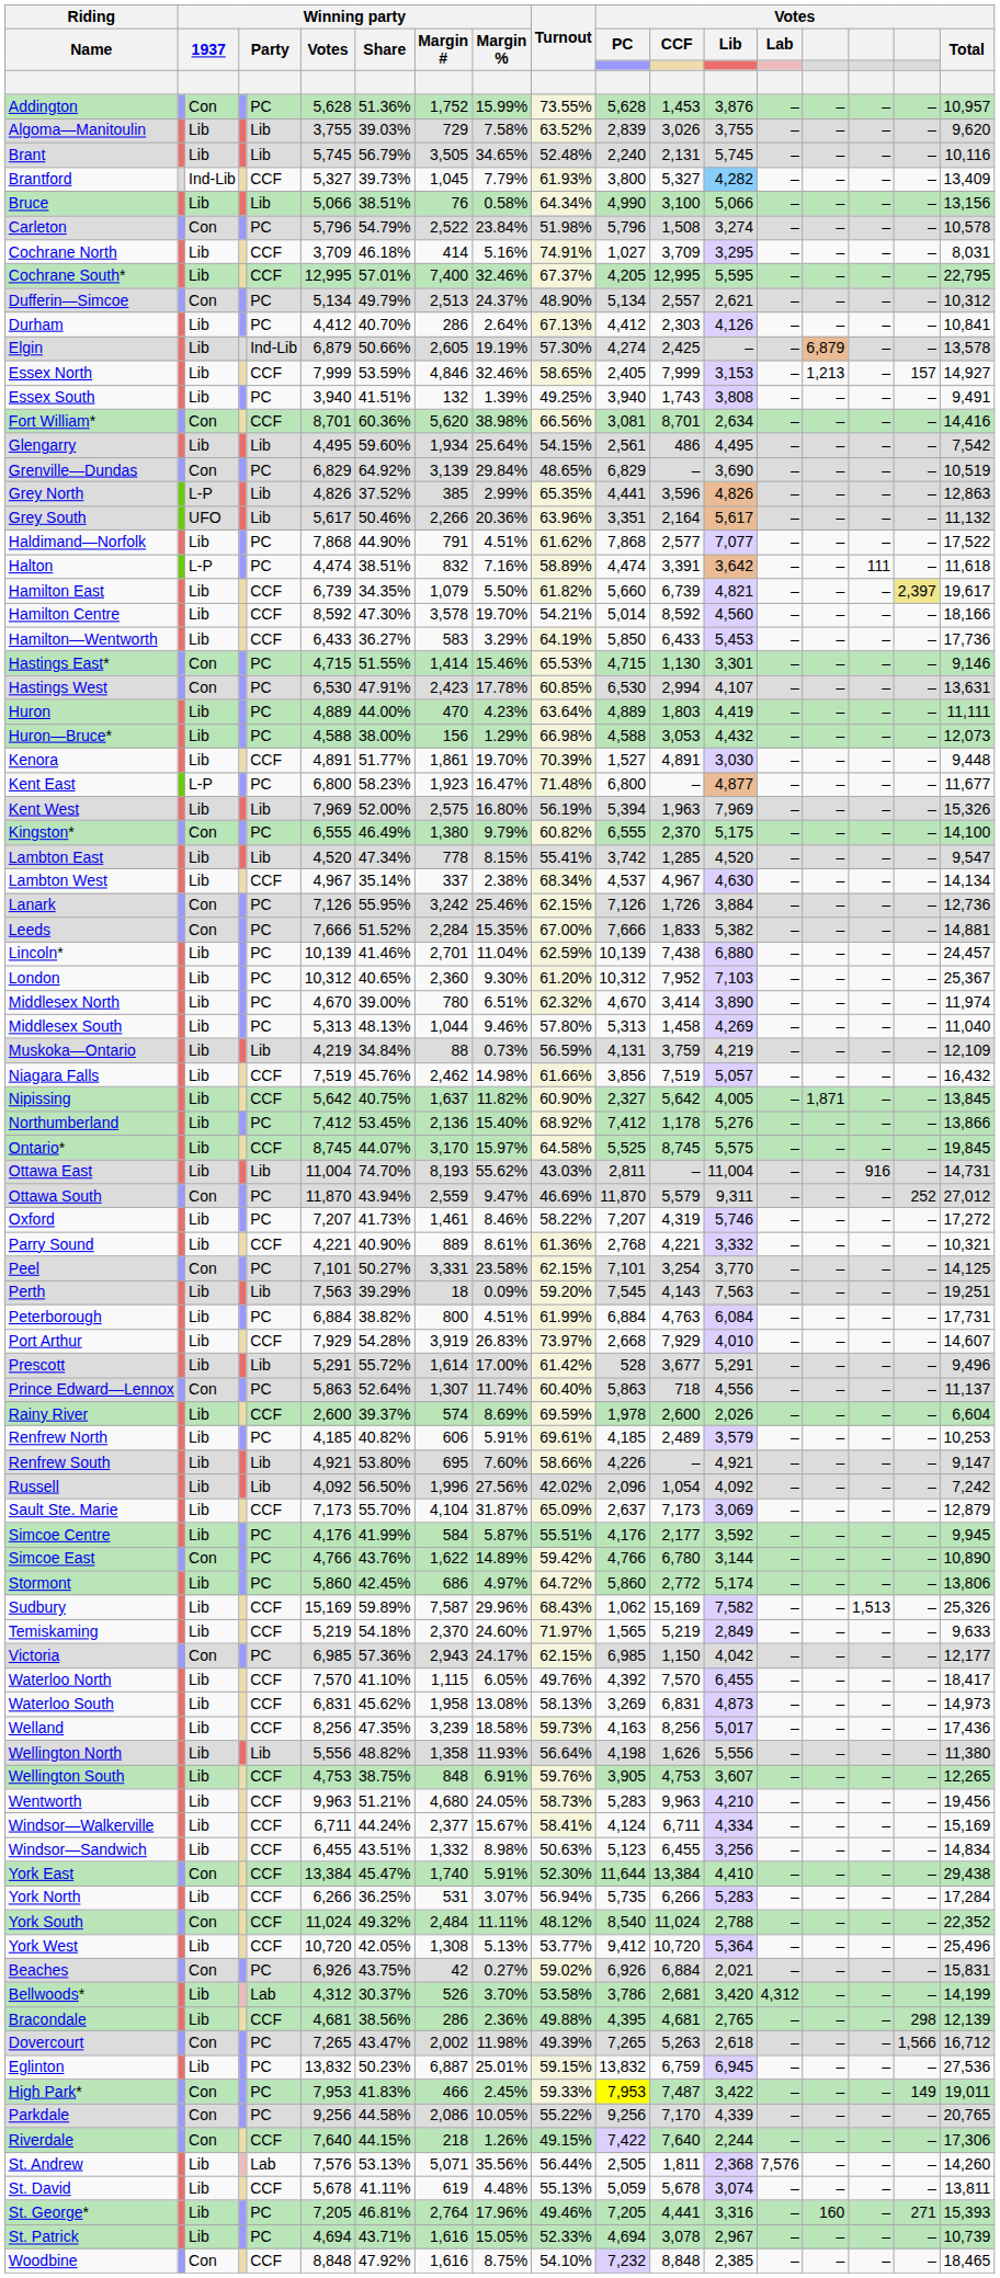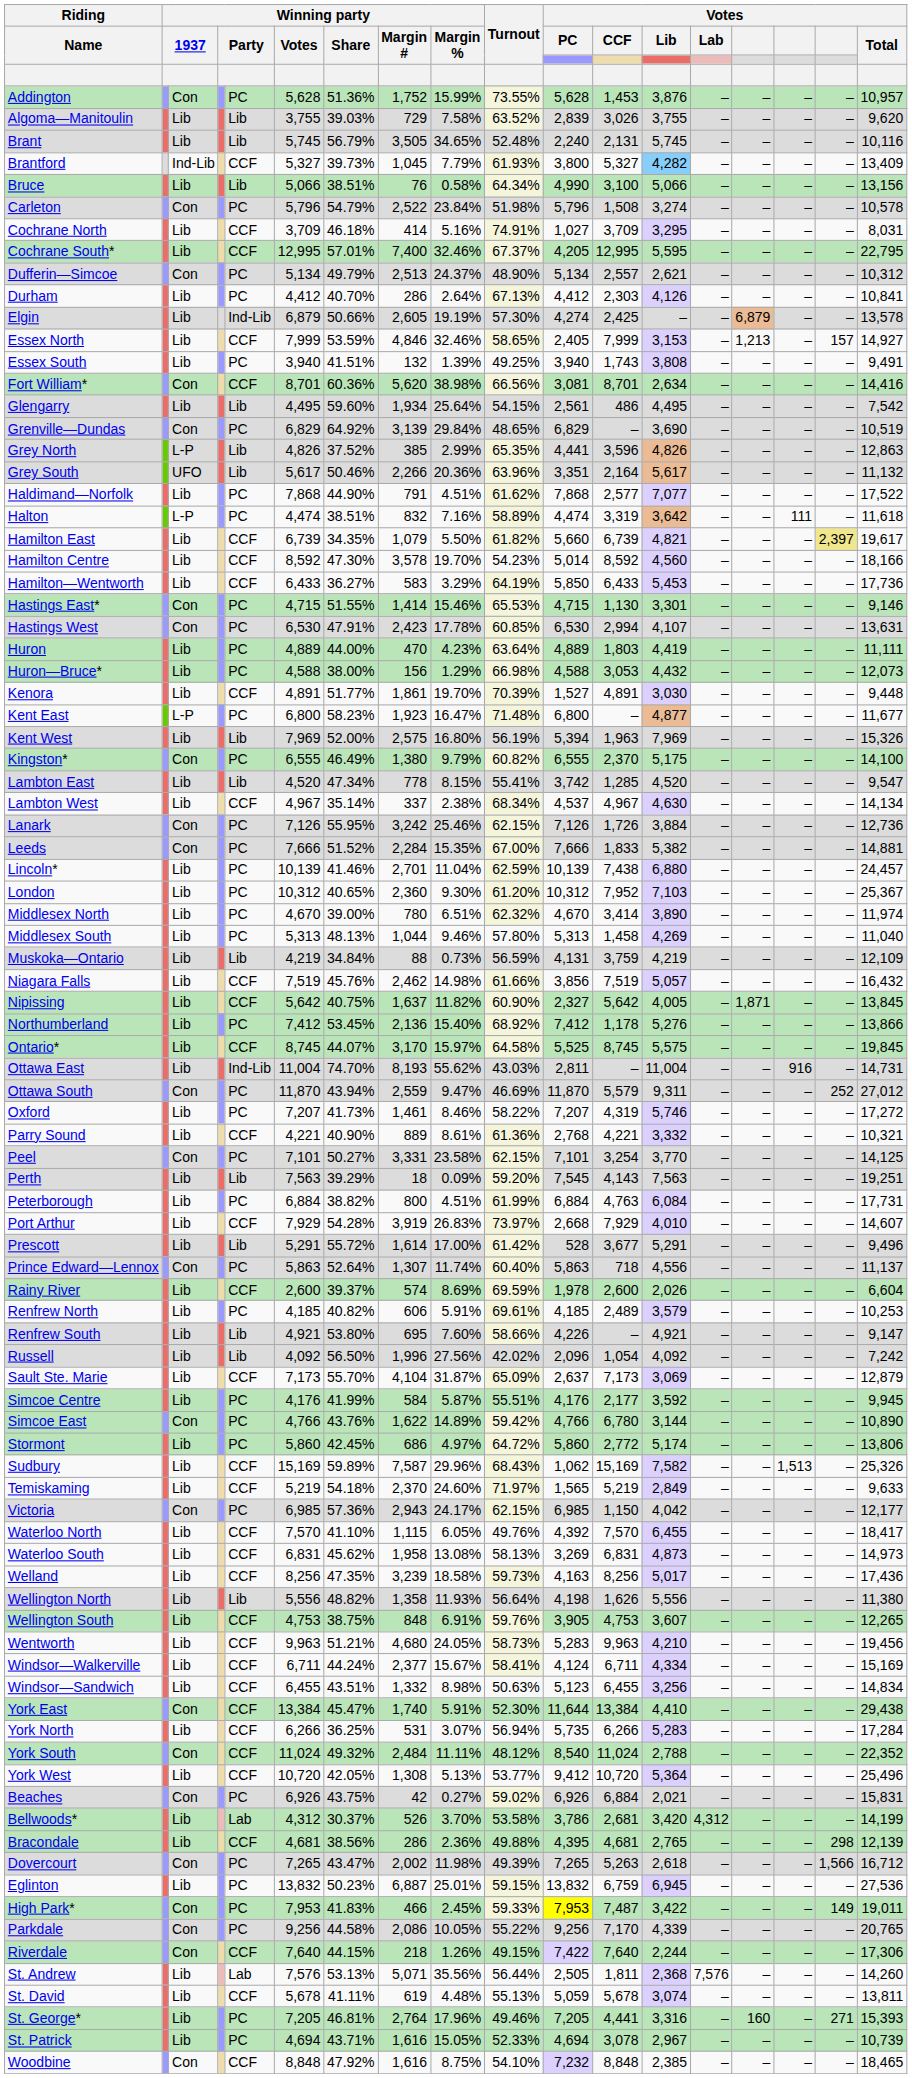Halton | Votes / CCF: 3,391 -> 3,319
Hamilton Centre | Turnout: 54.21% -> 54.23%
Ottawa East | column 5: Lib -> Ind-Lib
